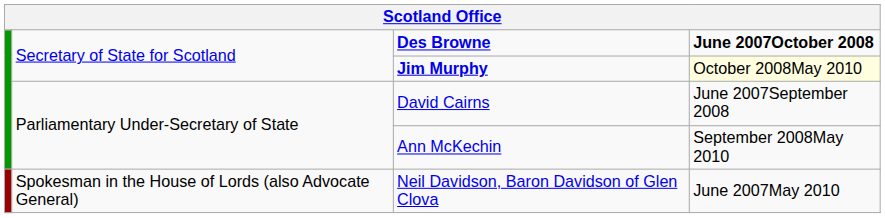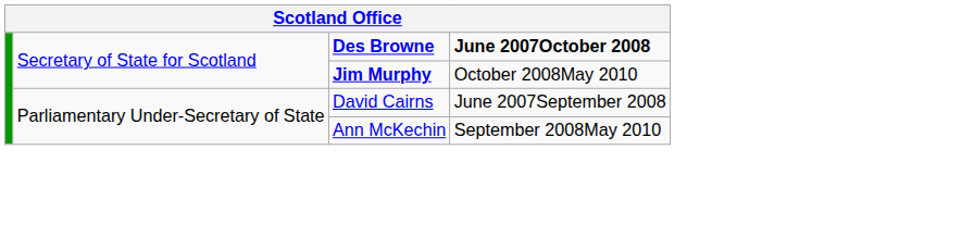Jim Murphy | column 4: lightyellow background -> no background
- row: Spokesman in the House of Lords (also Advocate General) | Neil Davidson, Baron Davidson of Glen Clova | June 2007May 2010
